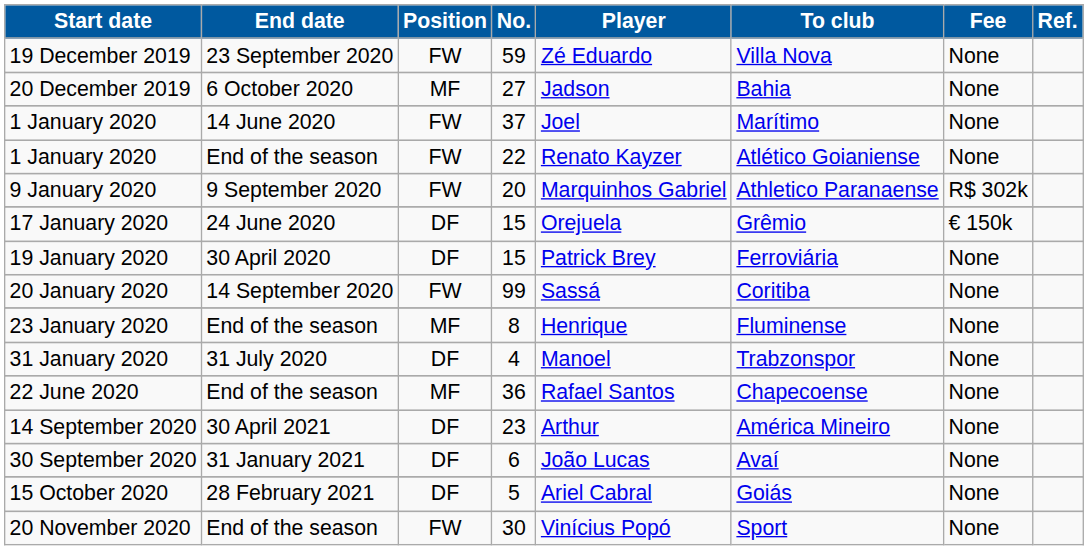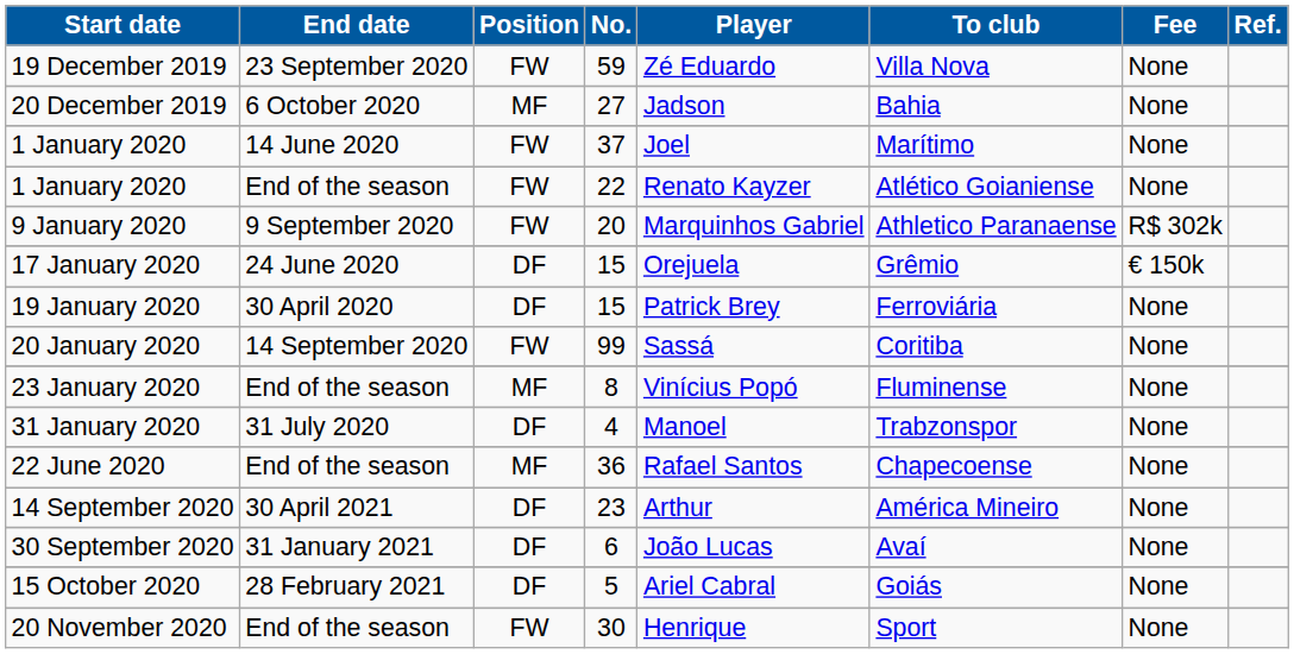23 January 2020 | Player: Henrique -> Vinícius Popó
20 November 2020 | Player: Vinícius Popó -> Henrique
